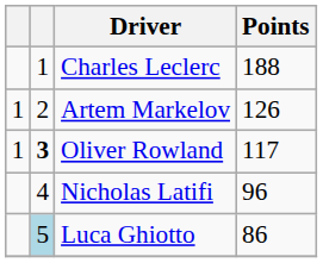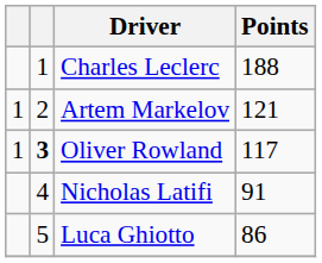Artem Markelov | Points: 126 -> 121
Nicholas Latifi | Points: 96 -> 91
Luca Ghiotto | column 2: lightblue background -> no background
